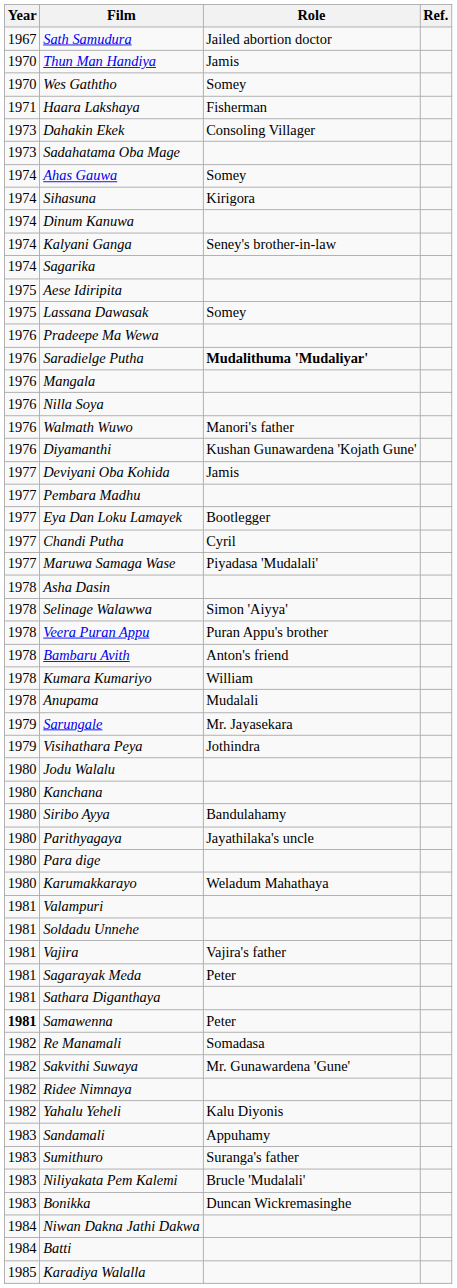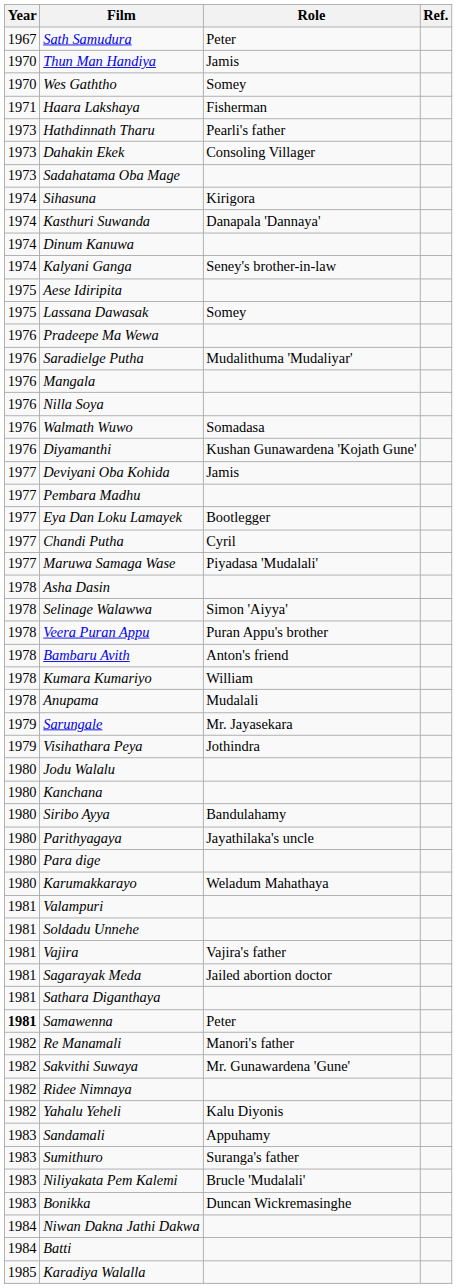Sath Samudura | Role: Jailed abortion doctor -> Peter
+ row: 1973 | Hathdinnath Tharu | Pearli's father
- row: 1974 | Ahas Gauwa | Somey
+ row: 1974 | Kasthuri Suwanda | Danapala 'Dannaya'
- row: 1974 | Sagarika
Saradielge Putha | Role: bold -> normal
Walmath Wuwo | Role: Manori's father -> Somadasa
Sagarayak Meda | Role: Peter -> Jailed abortion doctor
Re Manamali | Role: Somadasa -> Manori's father
